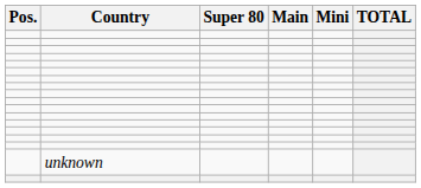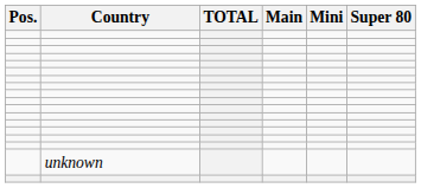columns swapped: TOTAL <-> Super 80
